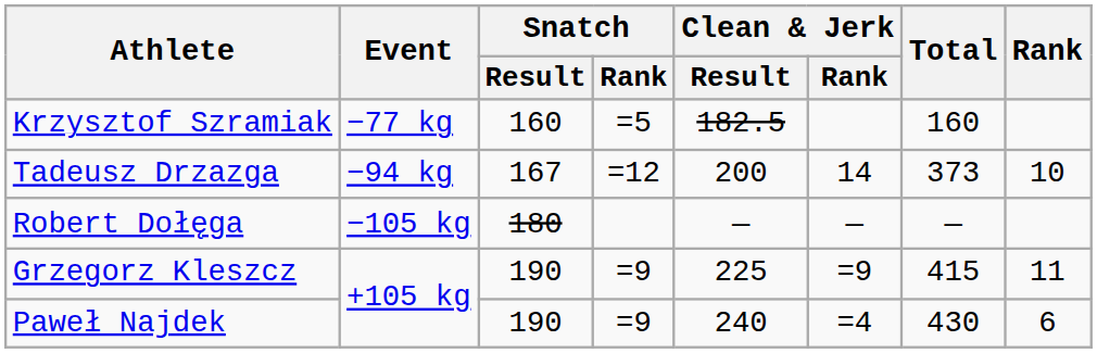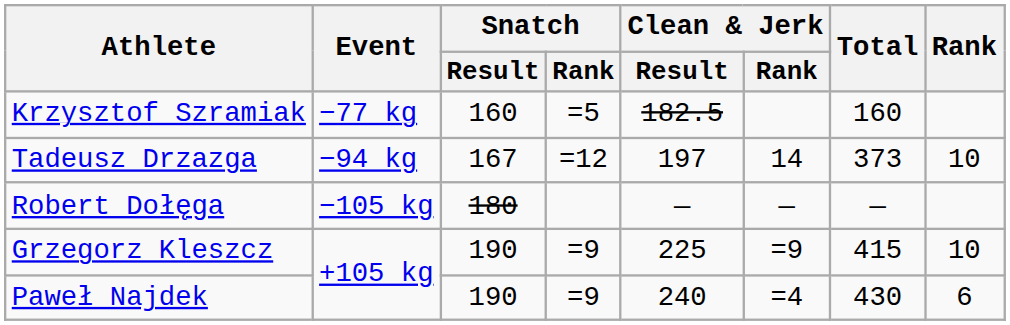Tadeusz Drzazga | Clean & Jerk / Result: 200 -> 197
Grzegorz Kleszcz | Rank: 11 -> 10
